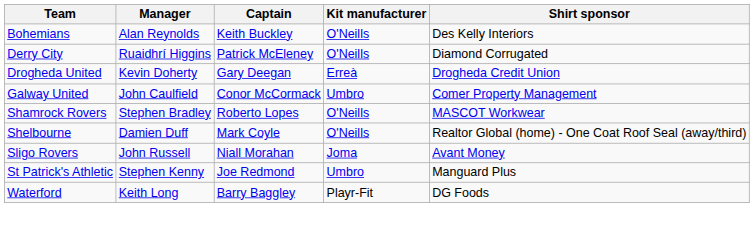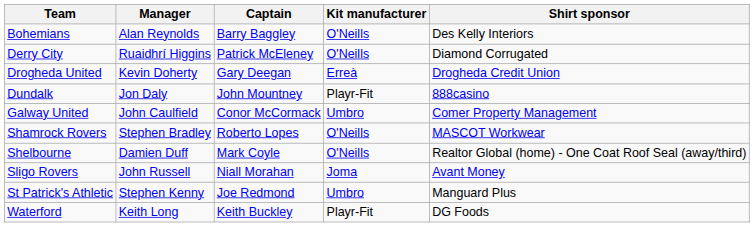Bohemians | Captain: Keith Buckley -> Barry Baggley
+ row: Dundalk | Jon Daly | John Mountney | Playr-Fit | 888casino
Waterford | Captain: Barry Baggley -> Keith Buckley
